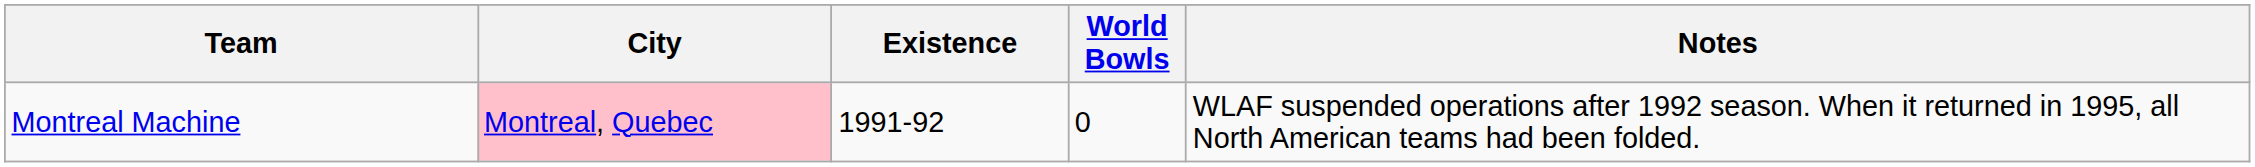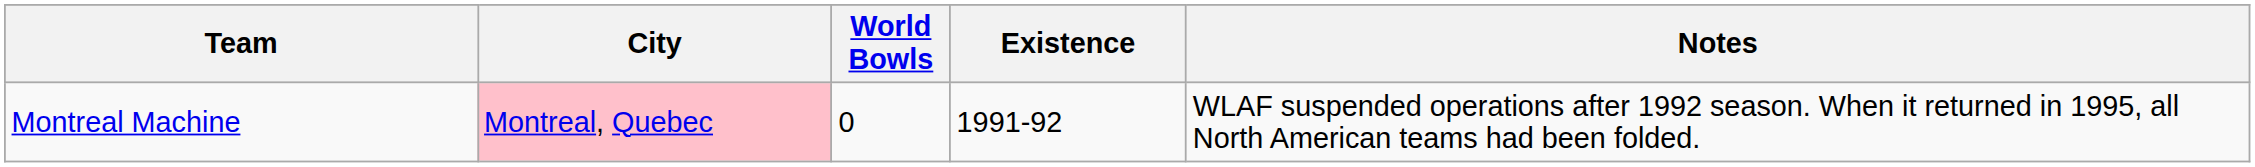columns swapped: Existence <-> World Bowls
